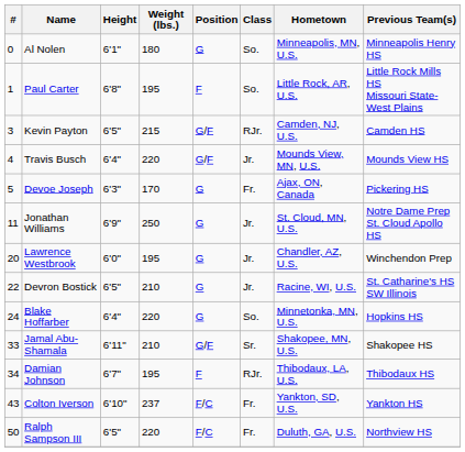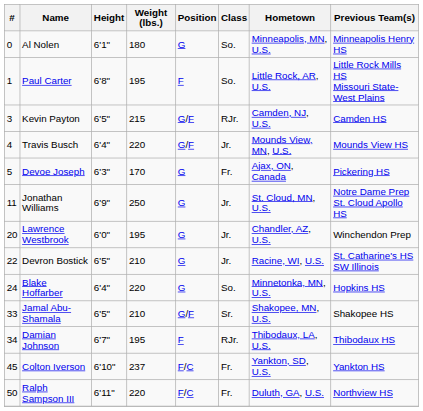Jamal Abu-Shamala | Height: 6'11" -> 6'5"
Colton Iverson | #: 43 -> 45
Ralph Sampson III | Height: 6'5" -> 6'11"
